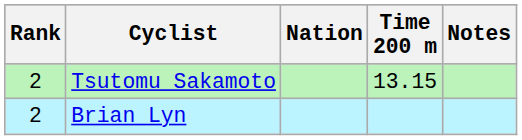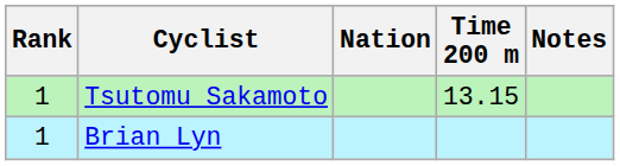Tsutomu Sakamoto | Rank: 2 -> 1
Brian Lyn | Rank: 2 -> 1
